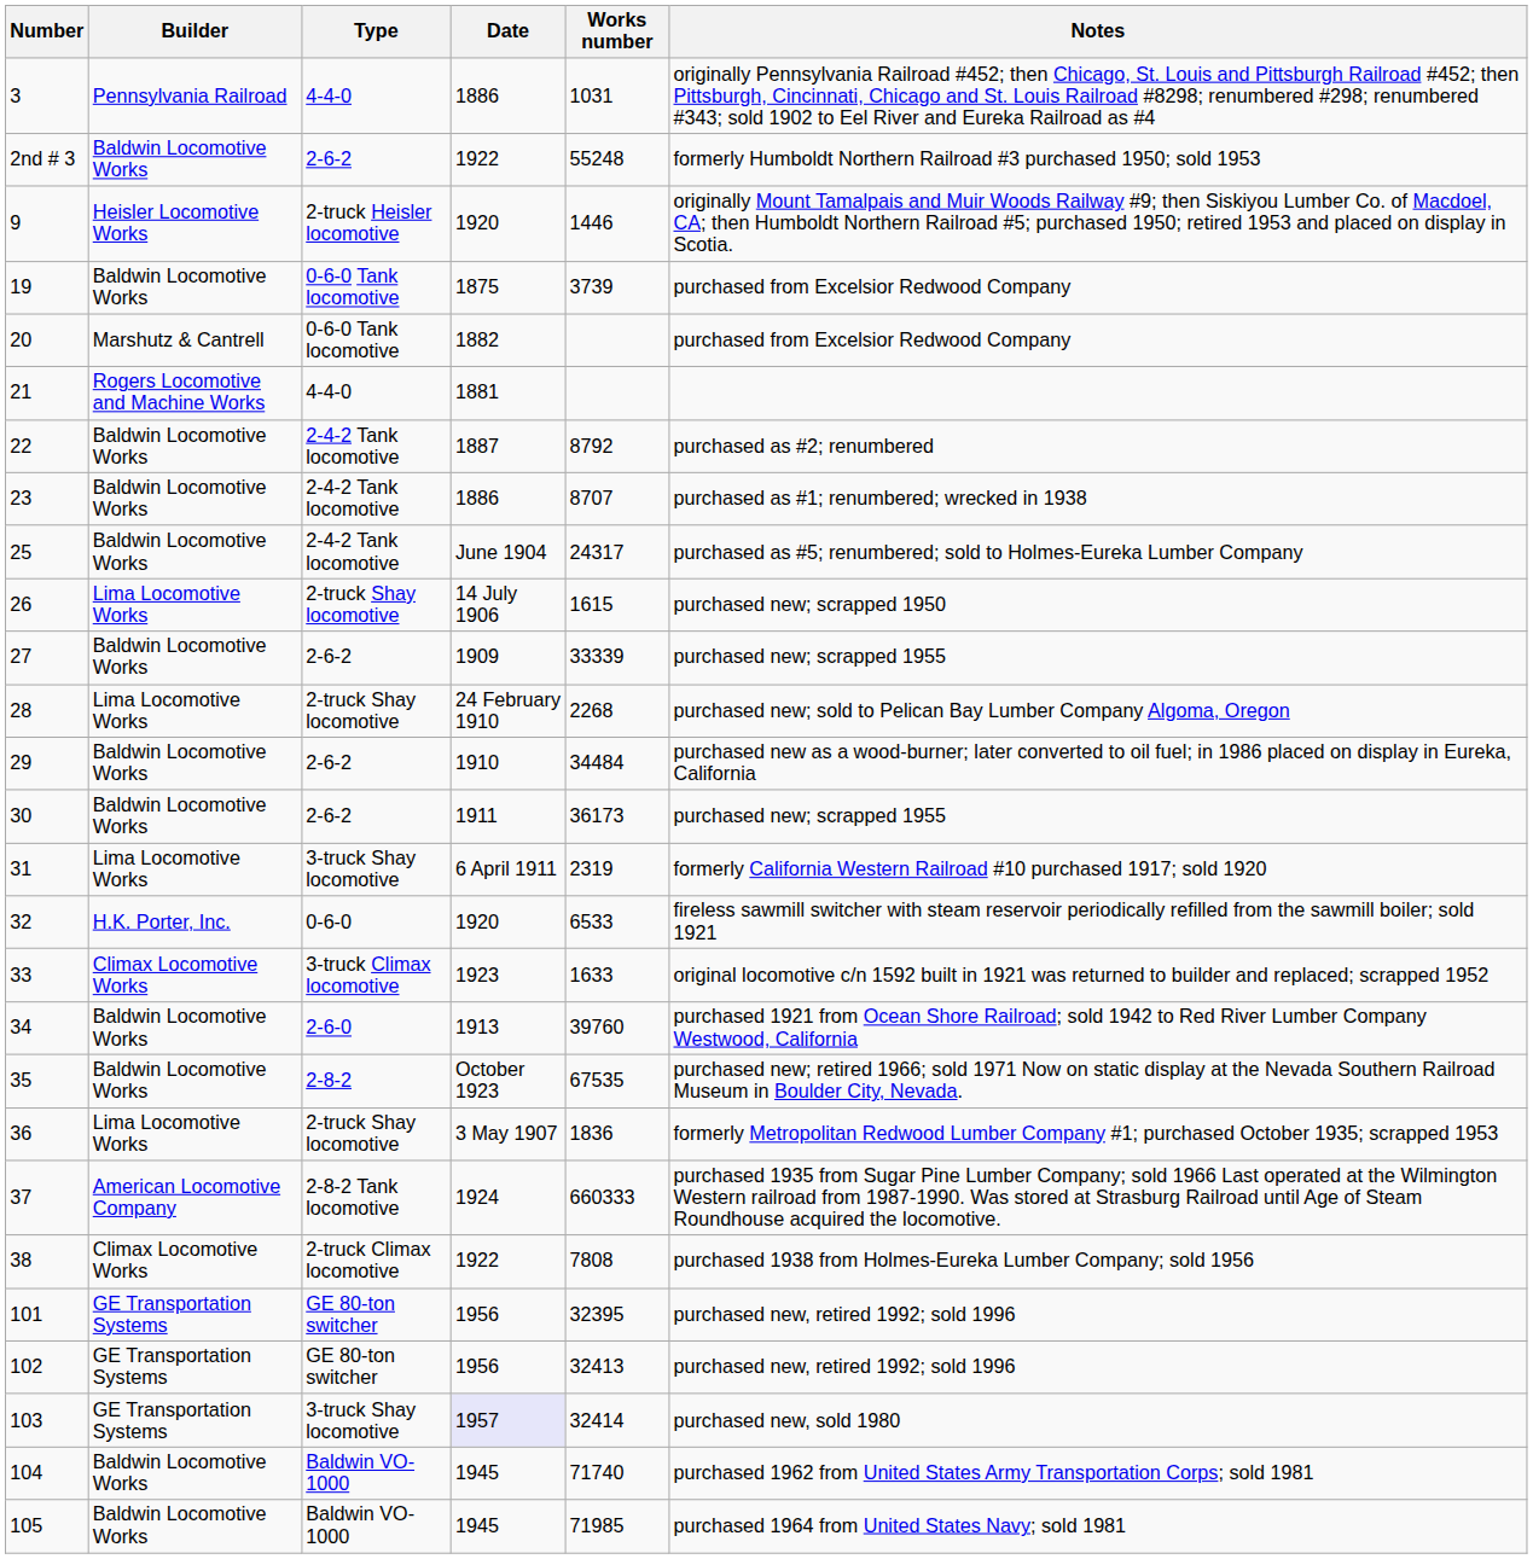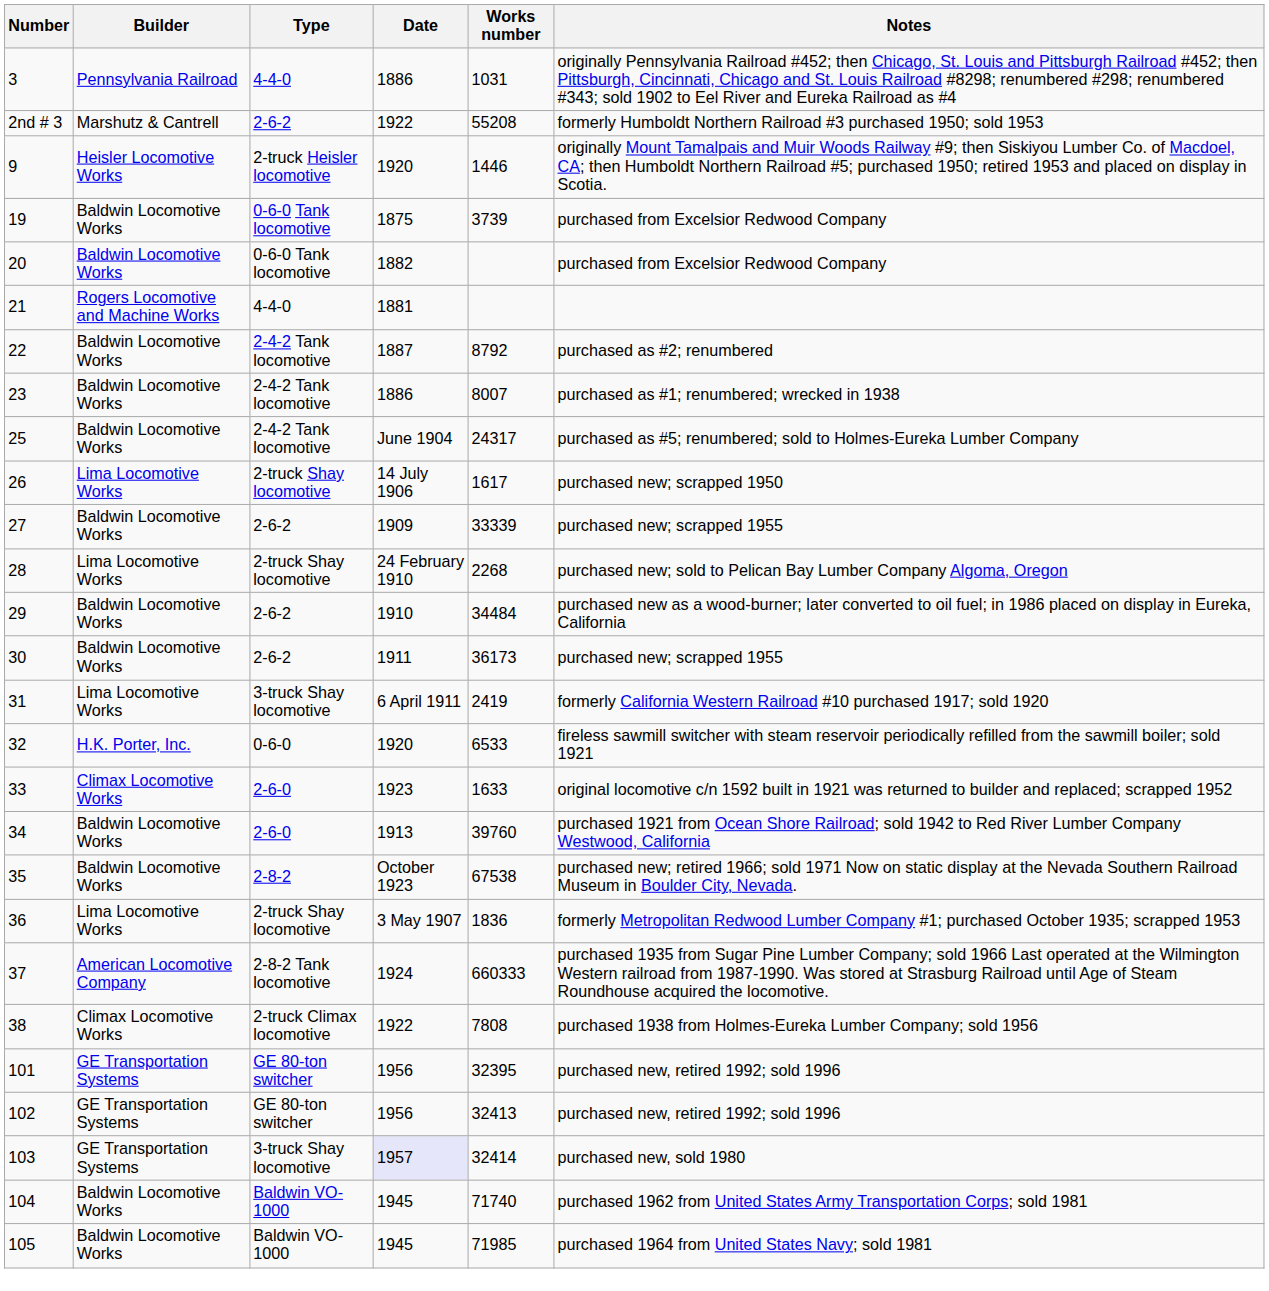2nd # 3 | Builder: Baldwin Locomotive Works -> Marshutz & Cantrell
2nd # 3 | Works number: 55248 -> 55208
20 | Builder: Marshutz & Cantrell -> Baldwin Locomotive Works
23 | Works number: 8707 -> 8007
26 | Works number: 1615 -> 1617
31 | Works number: 2319 -> 2419
33 | Type: 3-truck Climax locomotive -> 2-6-0
35 | Works number: 67535 -> 67538
